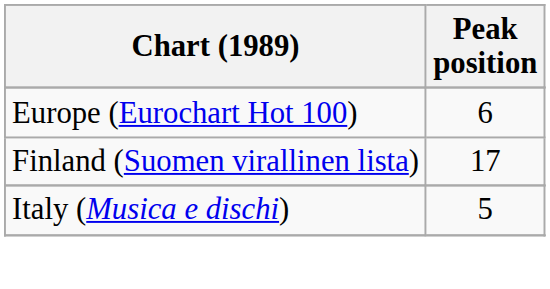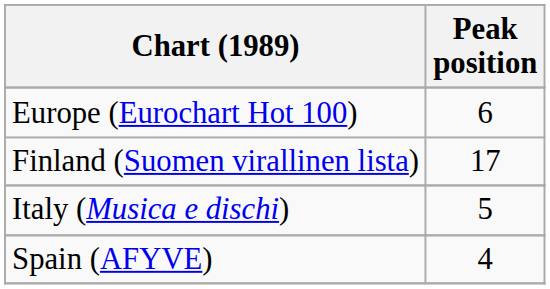+ row: Spain (AFYVE) | 4
